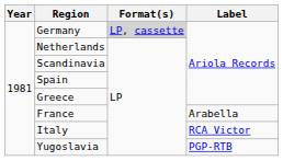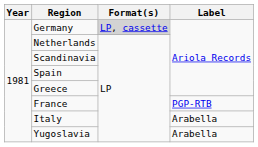France | Label: Arabella -> PGP-RTB
Italy | Label: RCA Victor -> Arabella
Yugoslavia | Label: PGP-RTB -> Arabella
